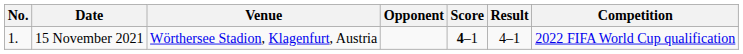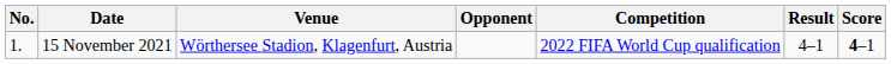columns swapped: Score <-> Competition
